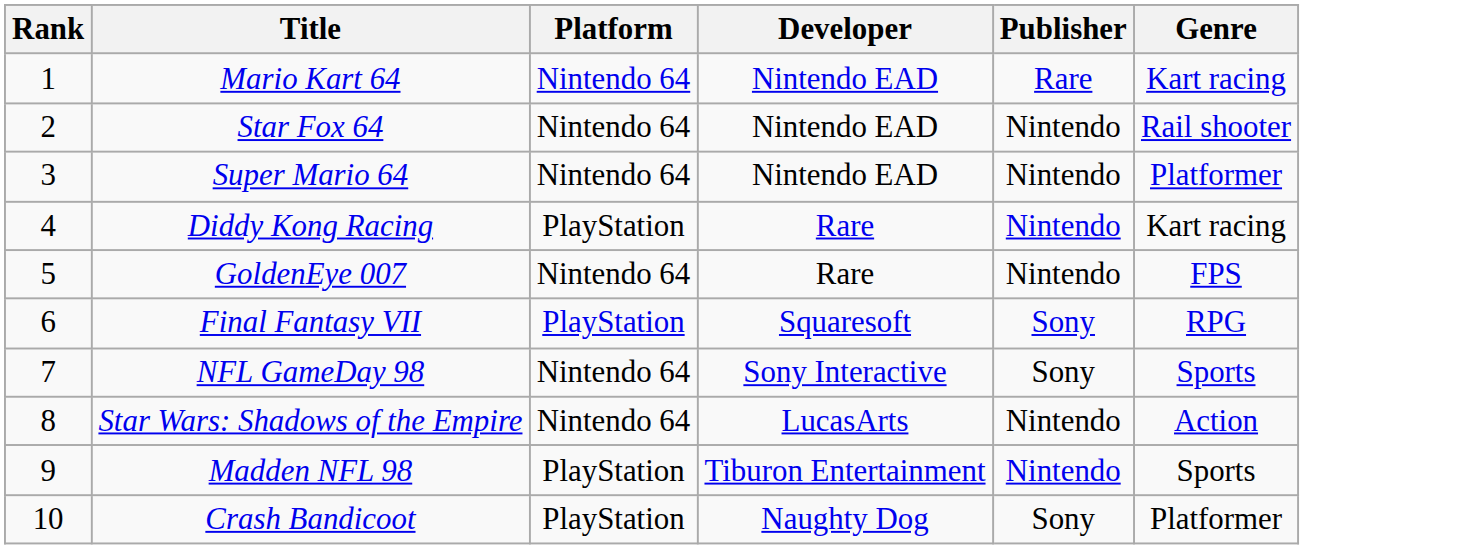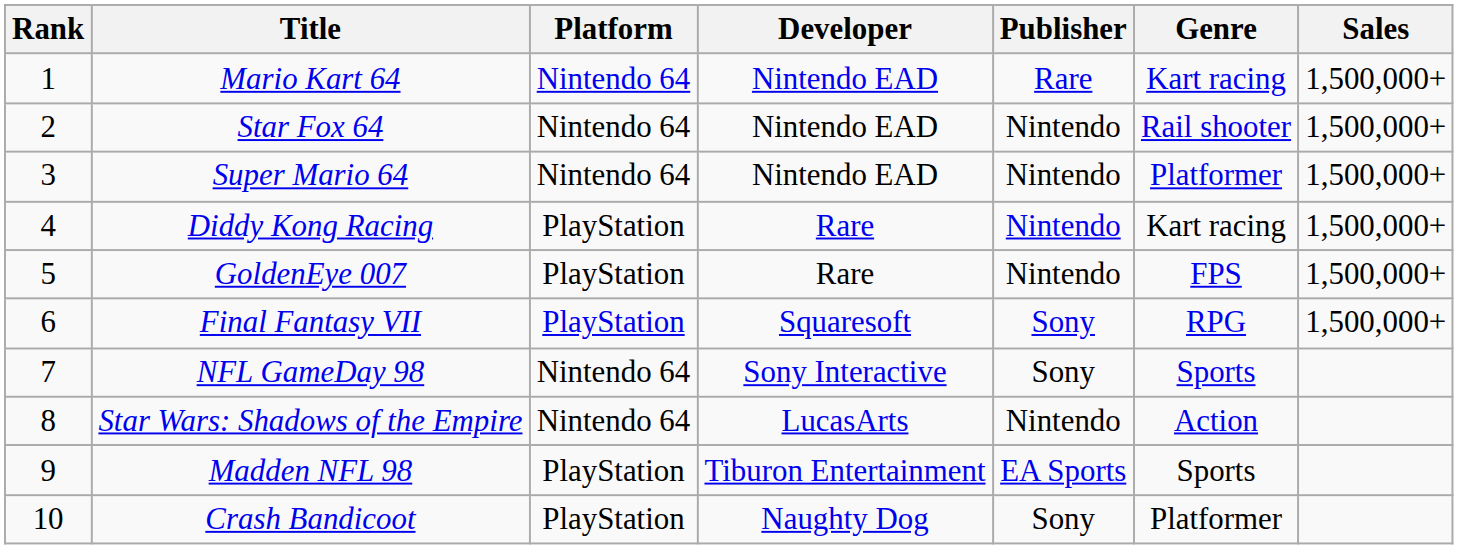+ column: Sales | 1,500,000+ | 1,500,000+ | 1,500,000+ | 1,500,000+ | 1,500,000+ | 1,500,000+
GoldenEye 007 | Platform: Nintendo 64 -> PlayStation
Madden NFL 98 | Publisher: Nintendo -> EA Sports
